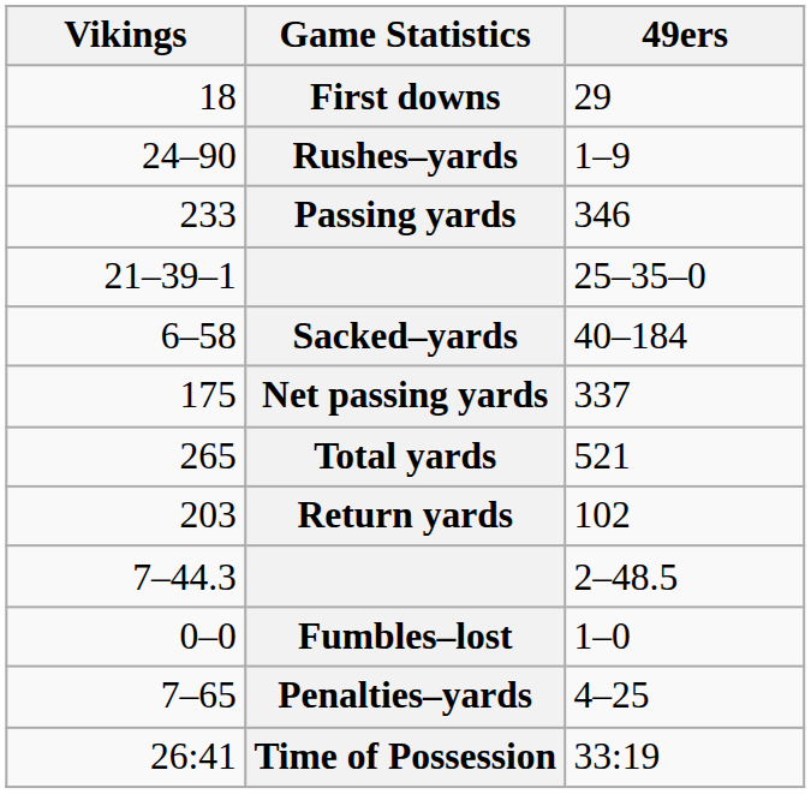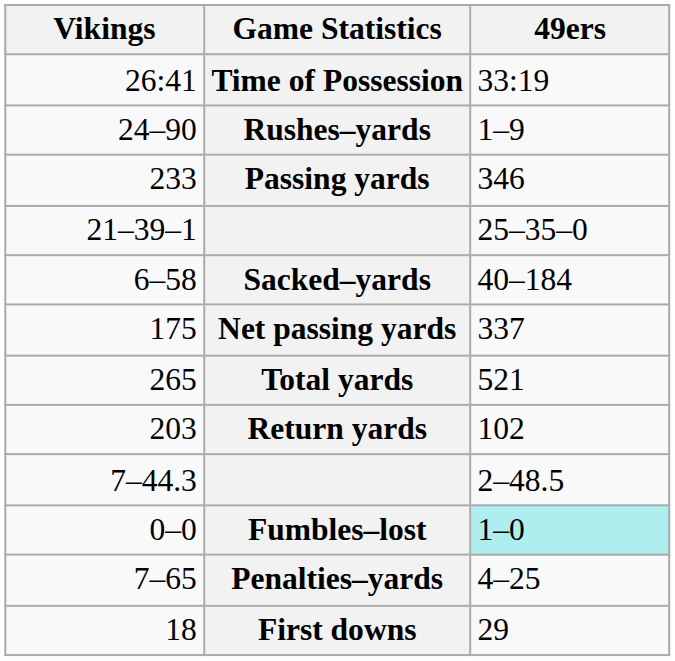rows swapped: First downs <-> Time of Possession
Fumbles–lost | 49ers: no background -> paleturquoise background
